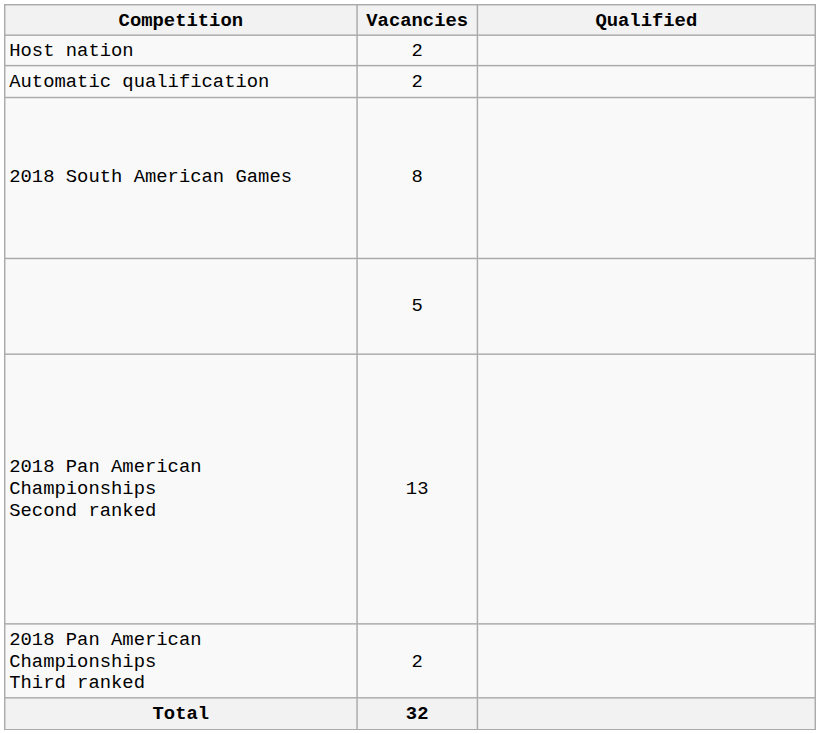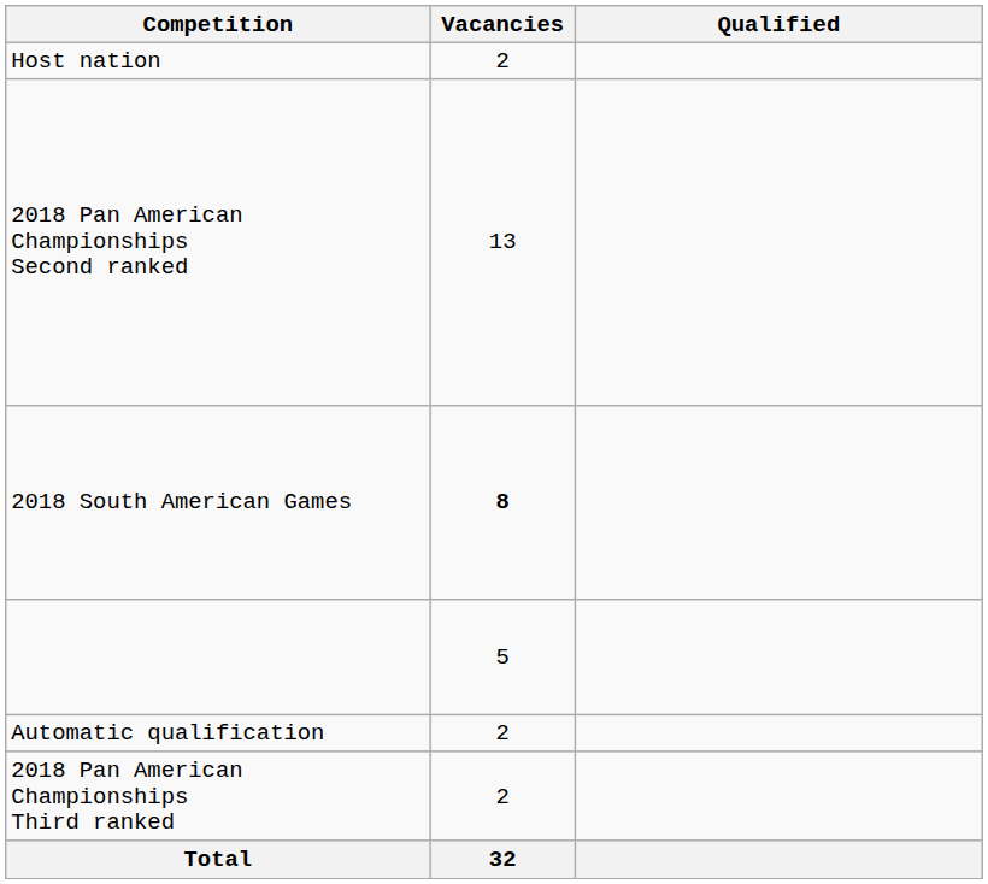rows swapped: Automatic qualification <-> 2018 Pan American Championships Second ranked
2018 South American Games | Vacancies: normal -> bold
